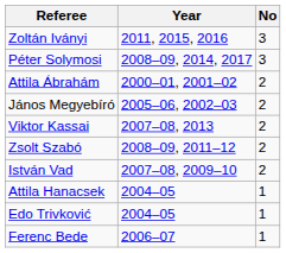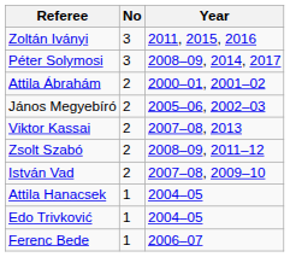columns swapped: Year <-> No
